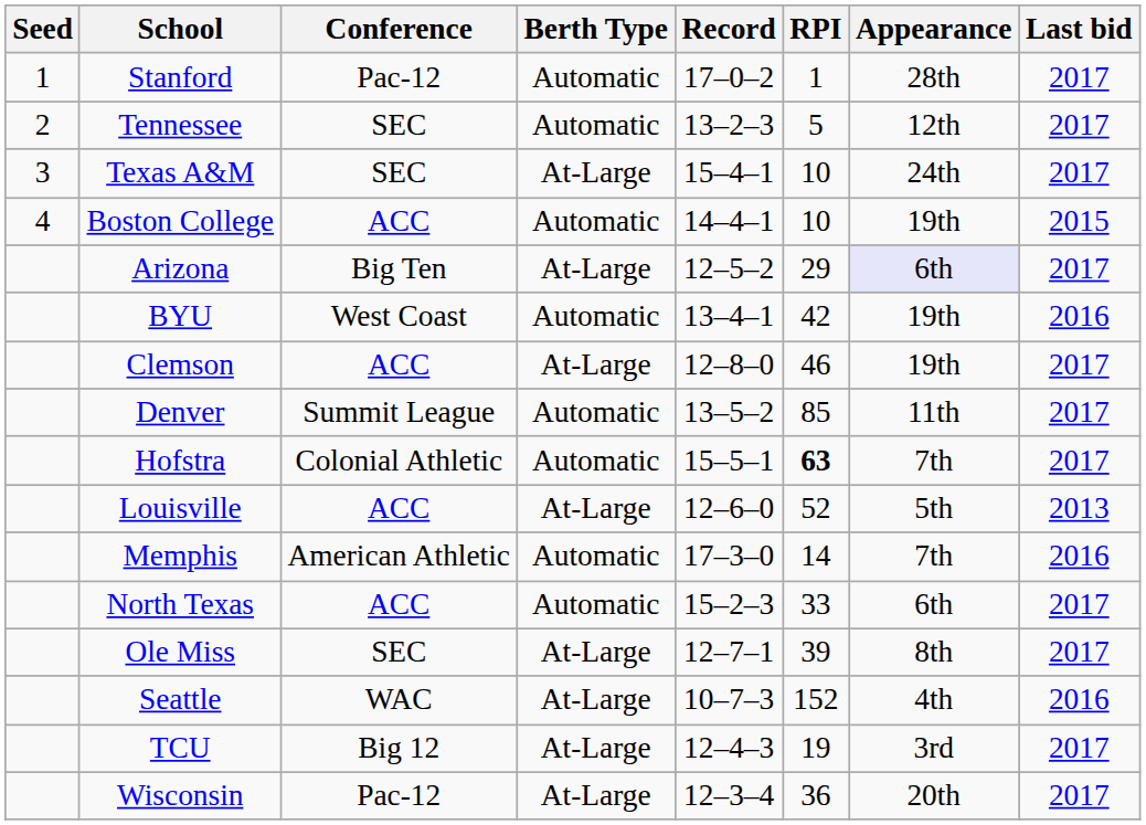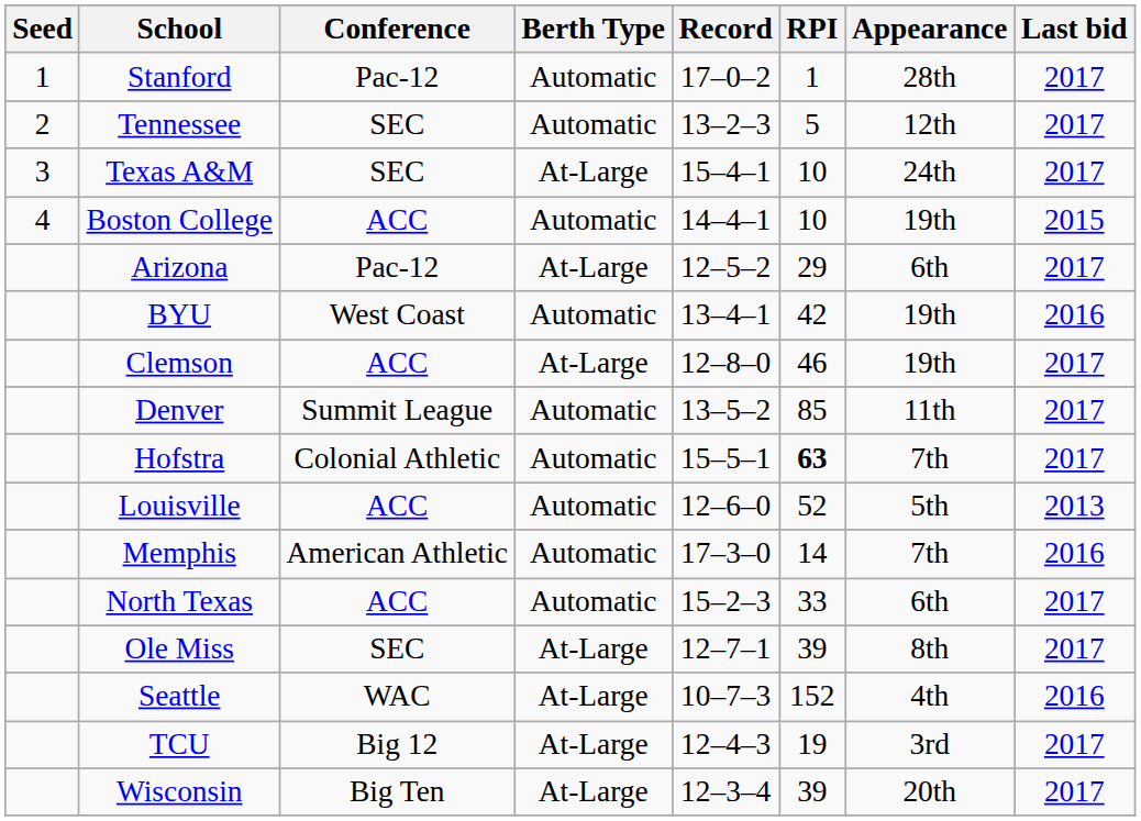Arizona | Conference: Big Ten -> Pac-12
Arizona | Appearance: lavender background -> no background
Louisville | Berth Type: At-Large -> Automatic
Wisconsin | Conference: Pac-12 -> Big Ten
Wisconsin | RPI: 36 -> 39
